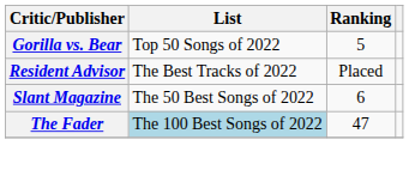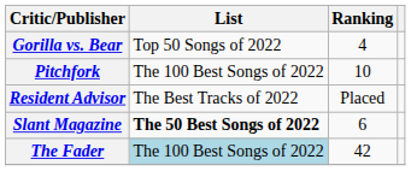Gorilla vs. Bear | Ranking: 5 -> 4
+ row: Pitchfork | The 100 Best Songs of 2022 | 10
Slant Magazine | List: normal -> bold
The Fader | Ranking: 47 -> 42
